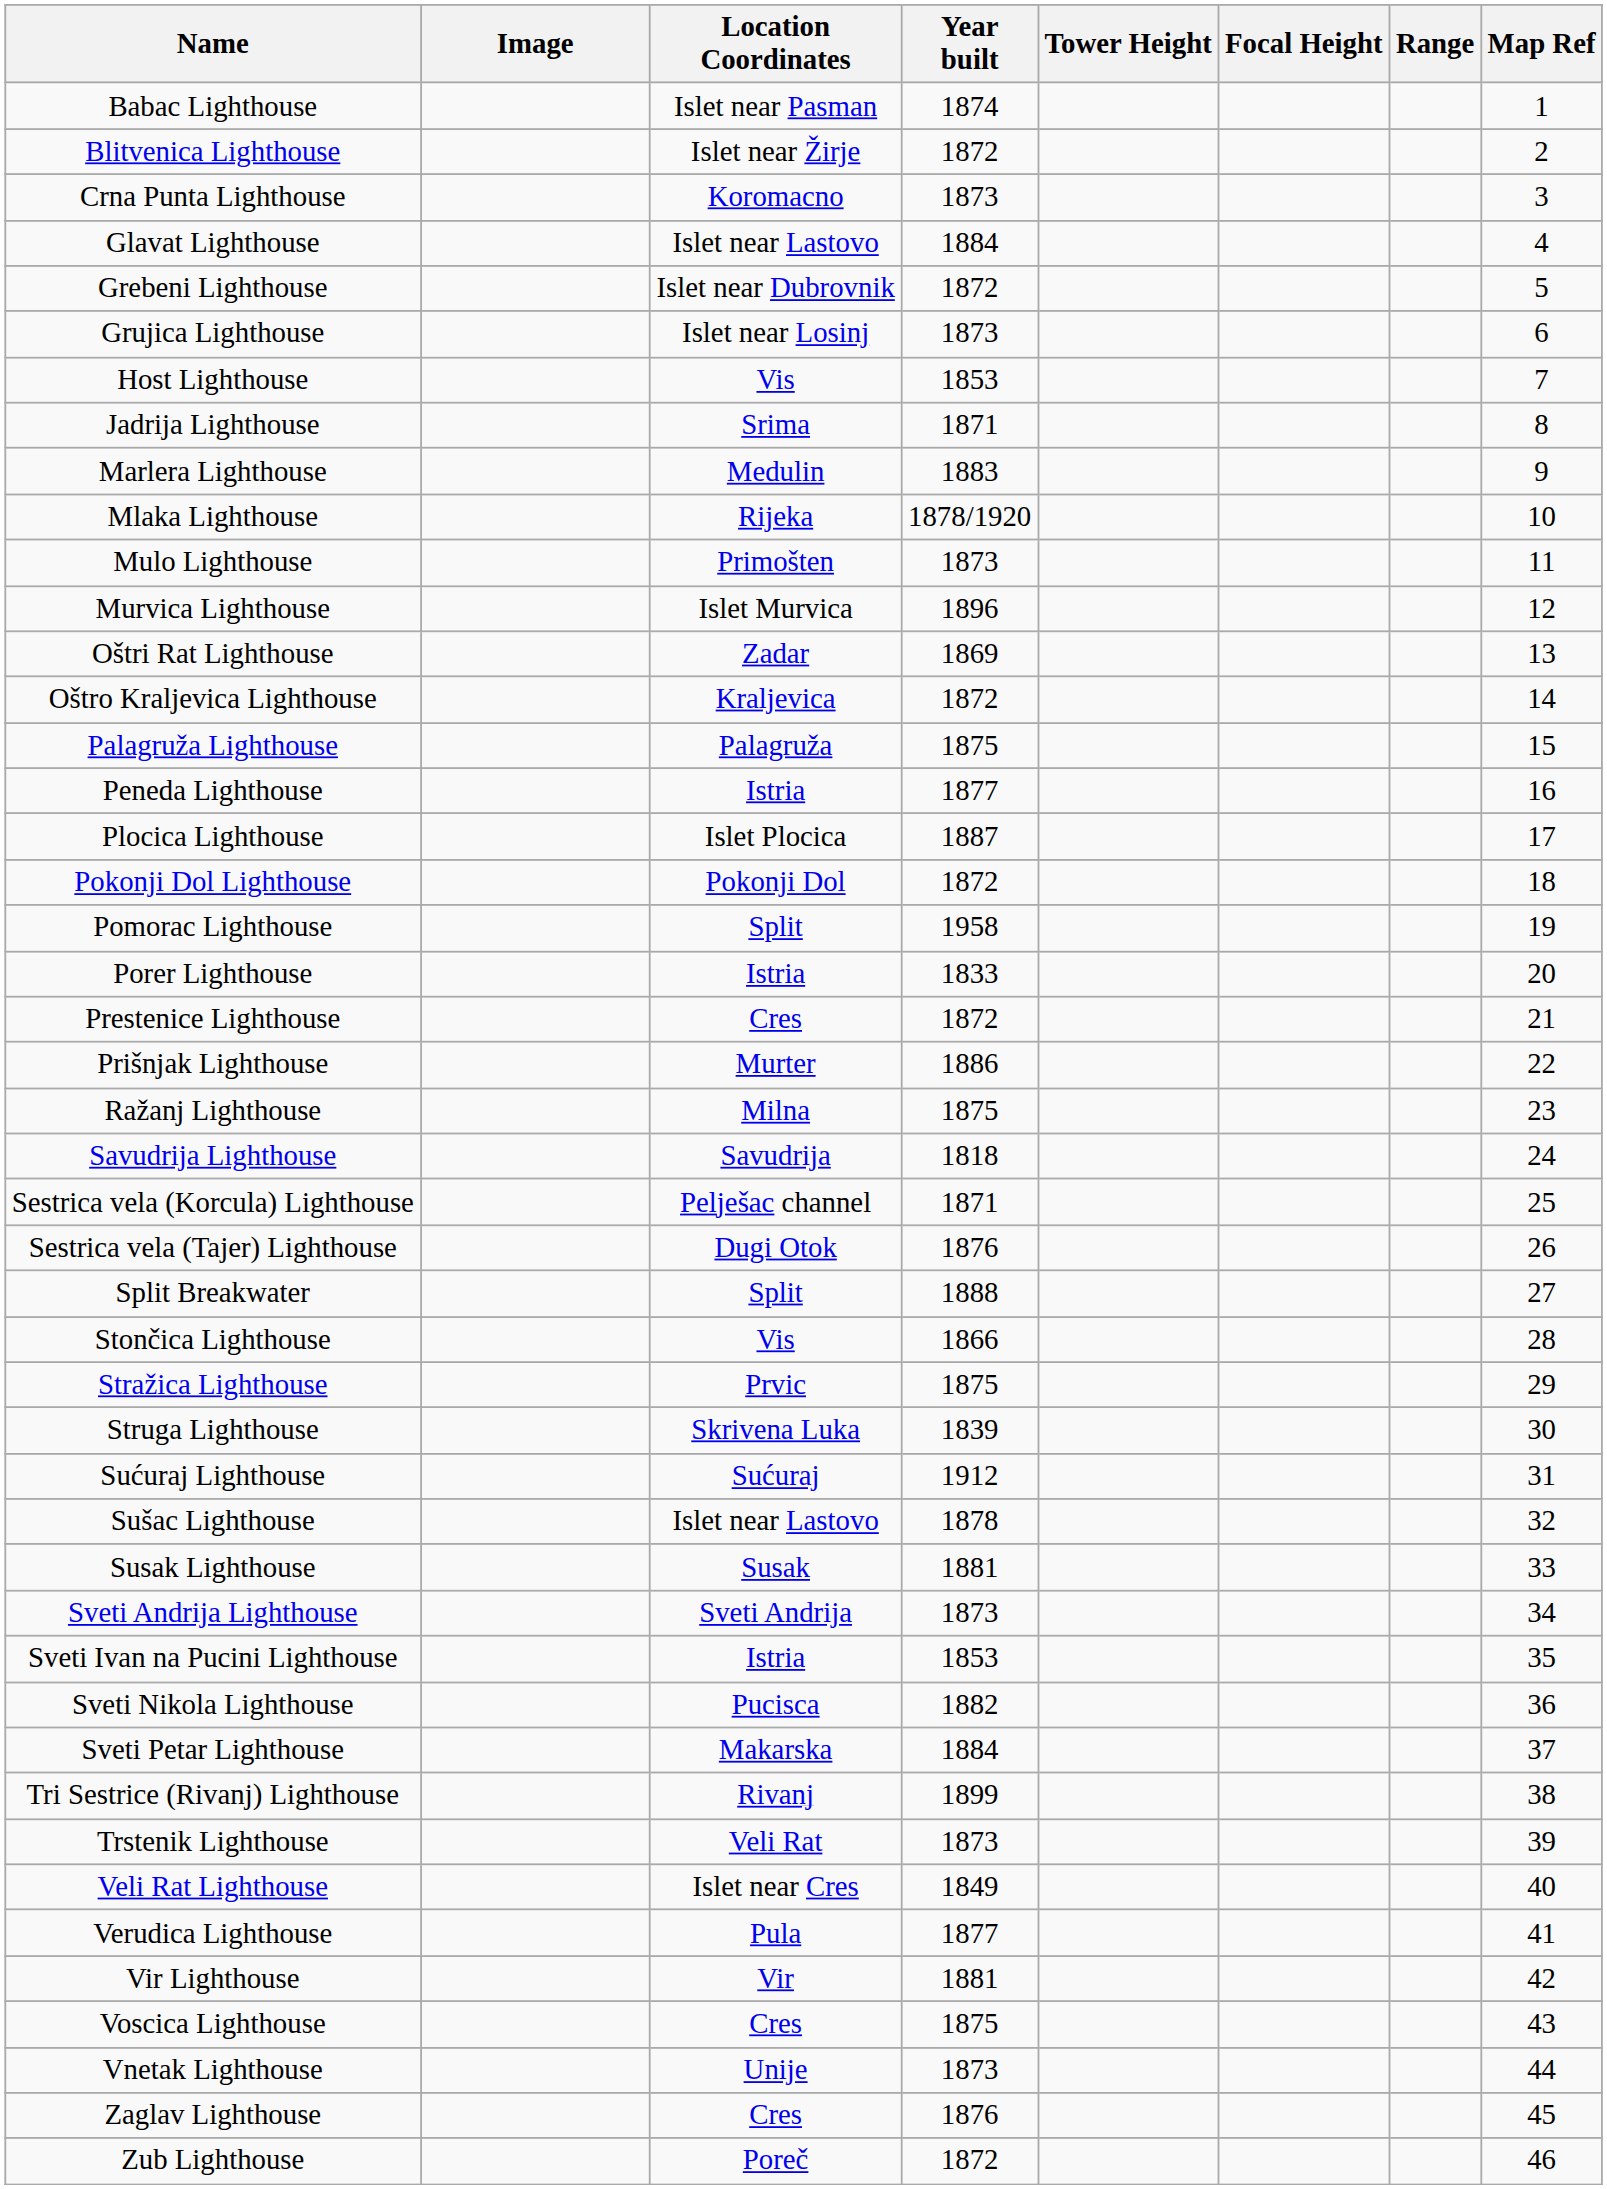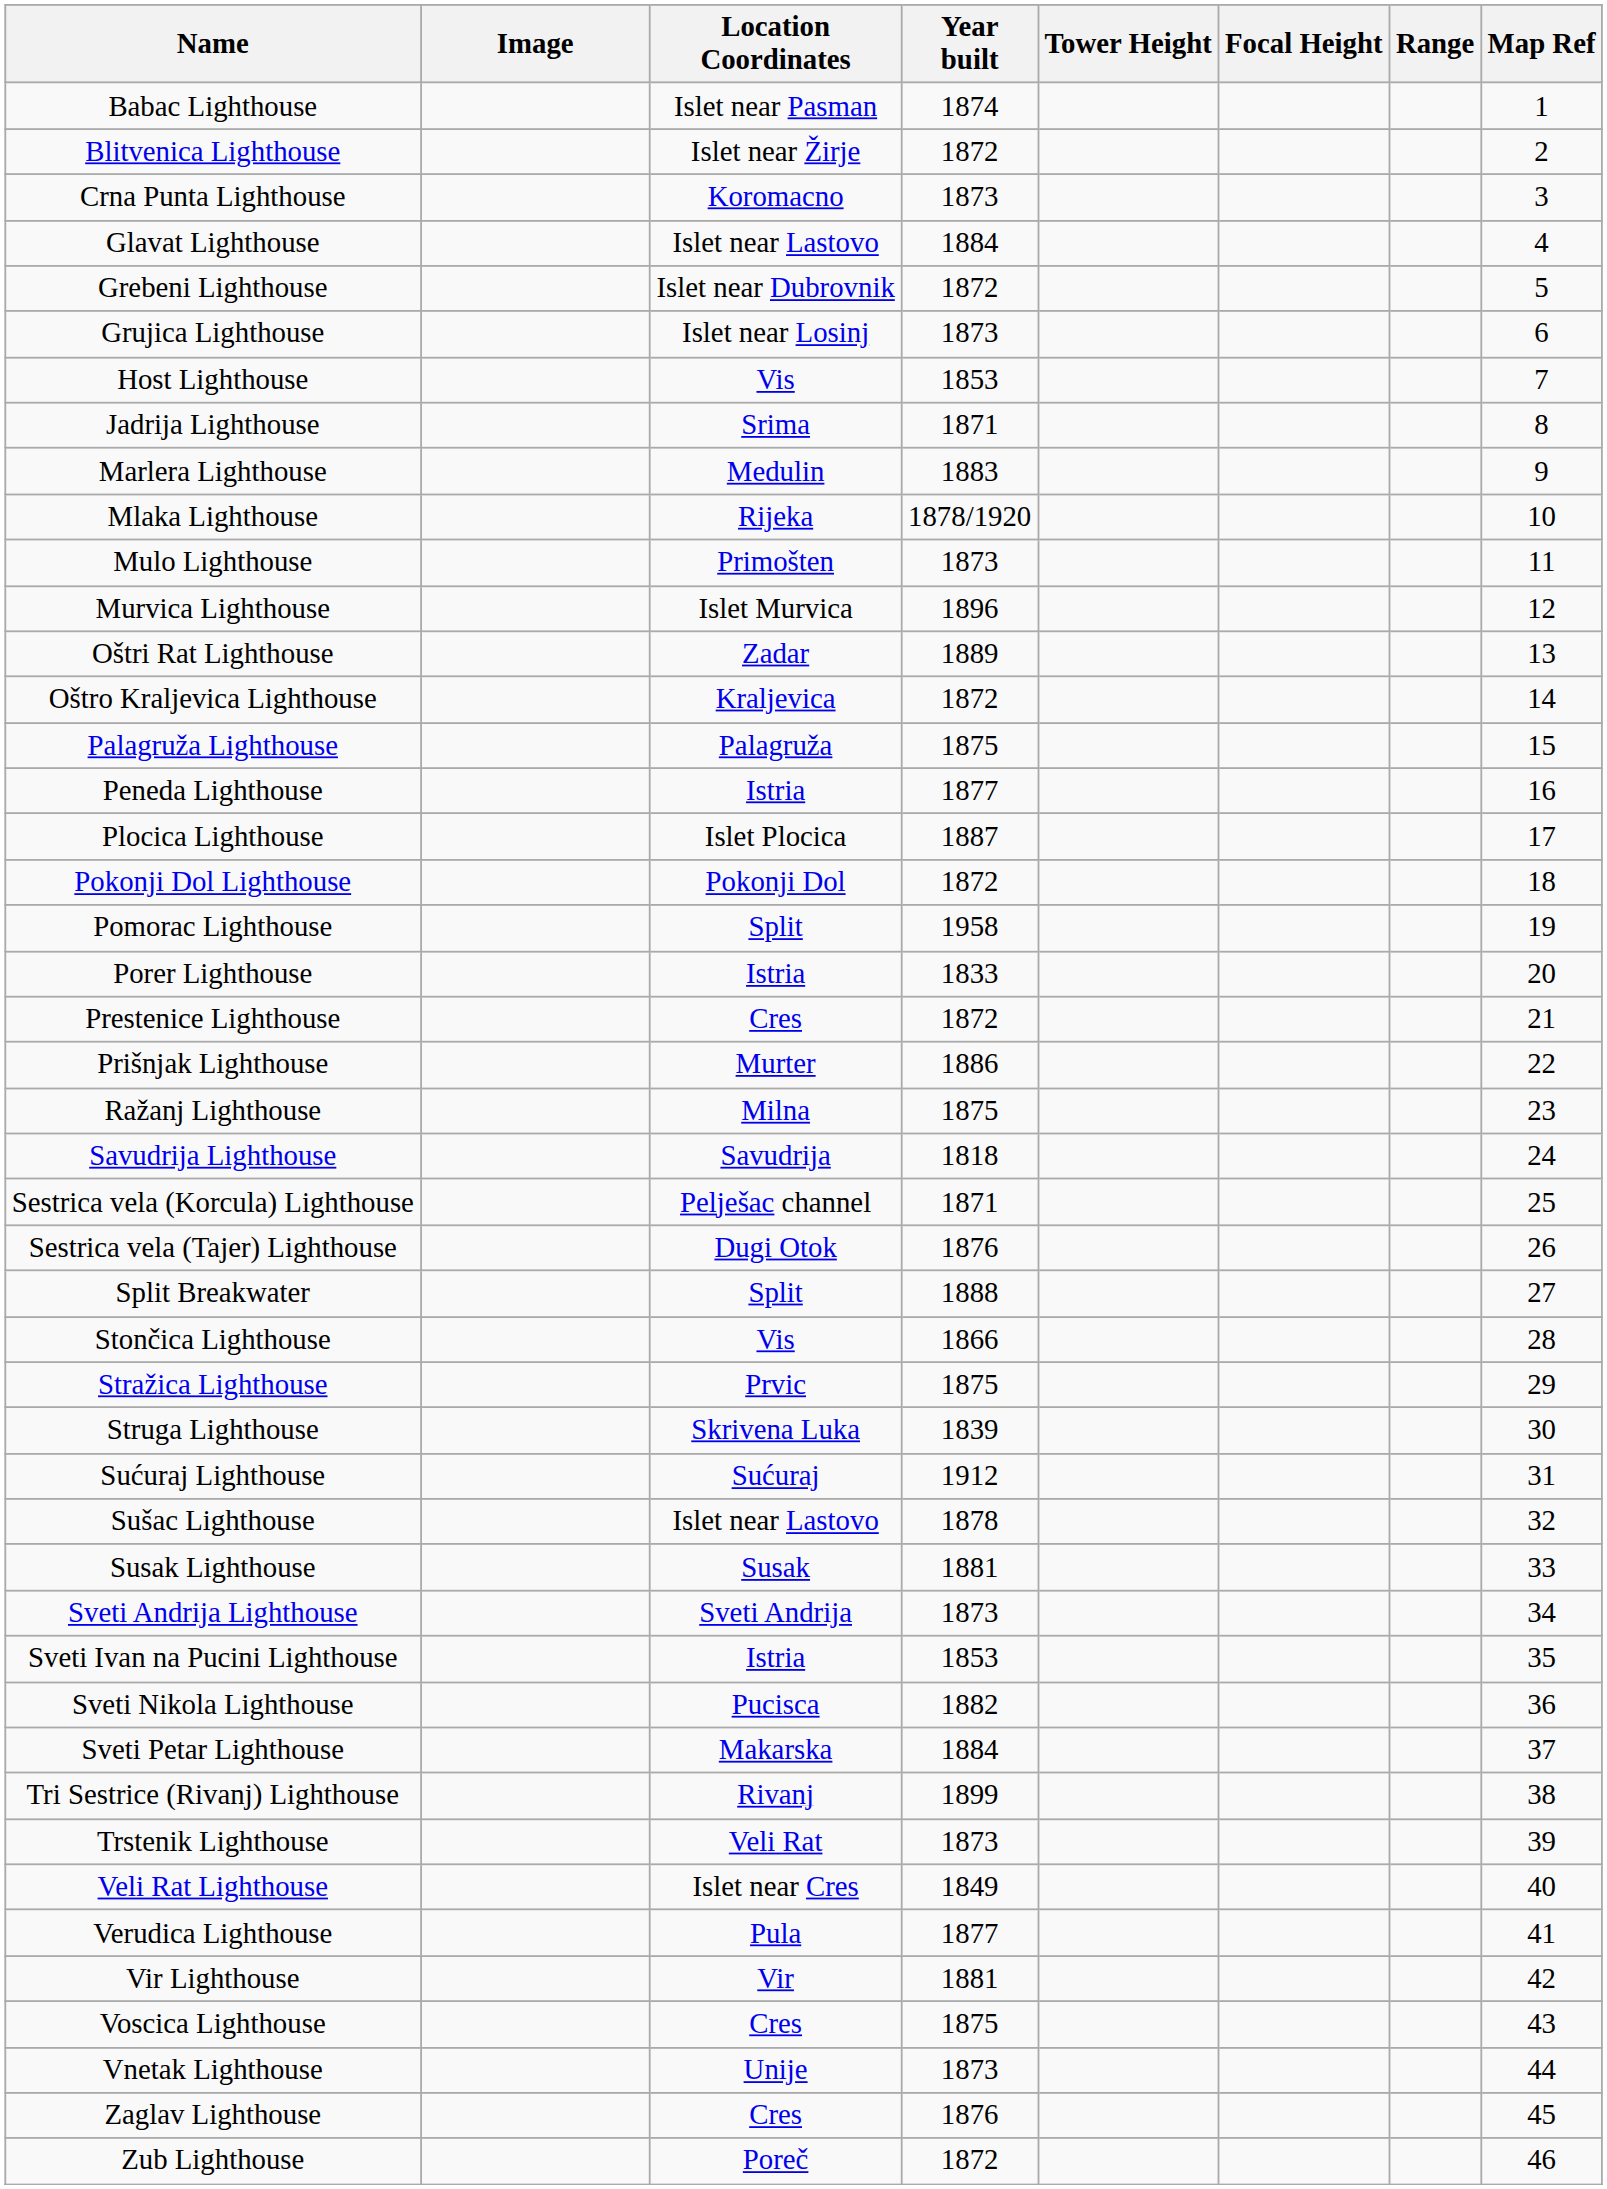Oštri Rat Lighthouse | Year built: 1869 -> 1889
